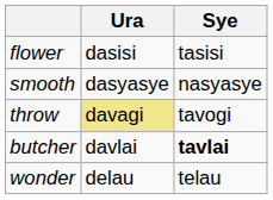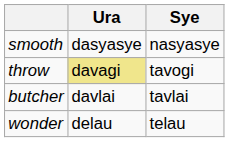- row: flower | dasisi | tasisi
butcher | Sye: bold -> normal
